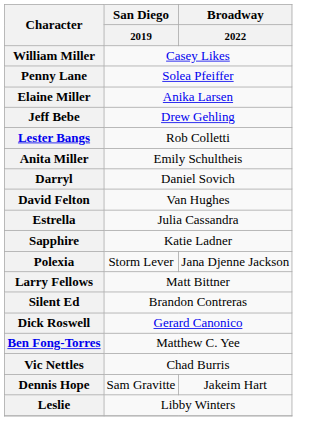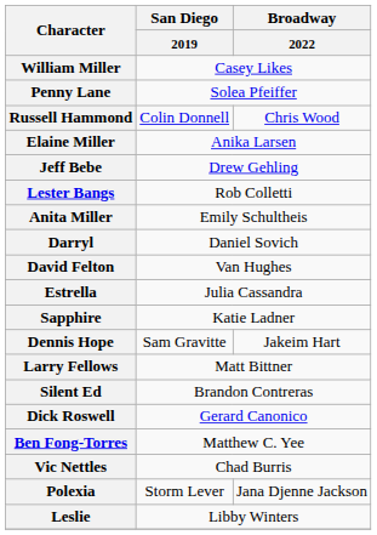+ row: Russell Hammond | Colin Donnell | Chris Wood
rows swapped: Polexia <-> Dennis Hope
